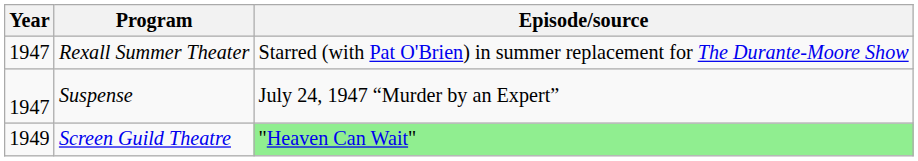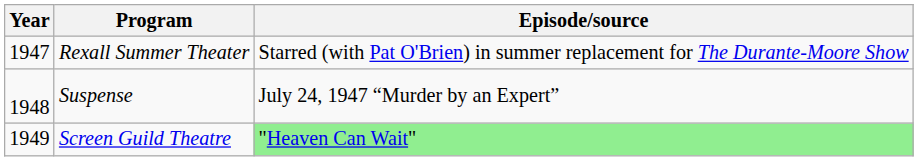Suspense | Year: 1947 -> 1948
